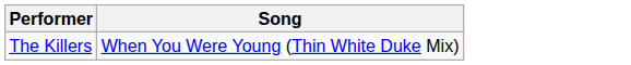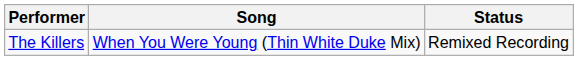+ column: Status | Remixed Recording
